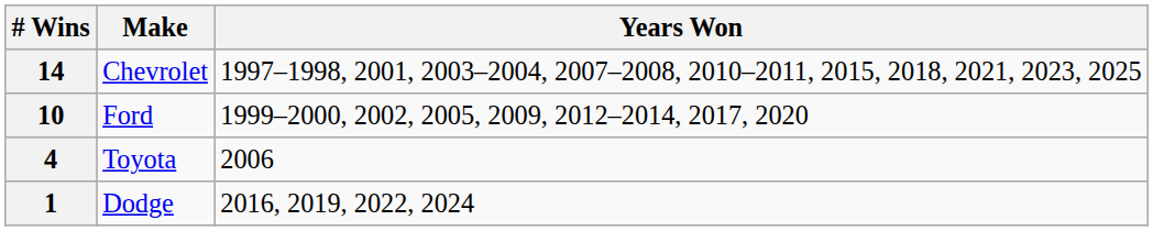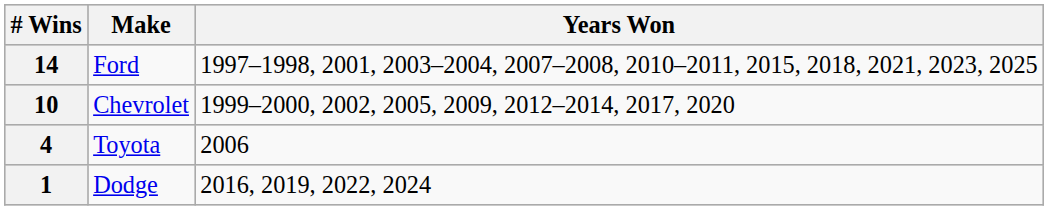14 | Make: Chevrolet -> Ford
10 | Make: Ford -> Chevrolet
